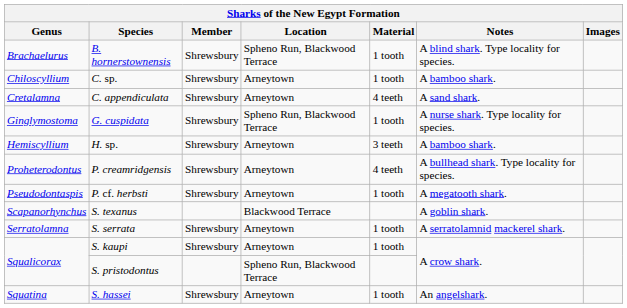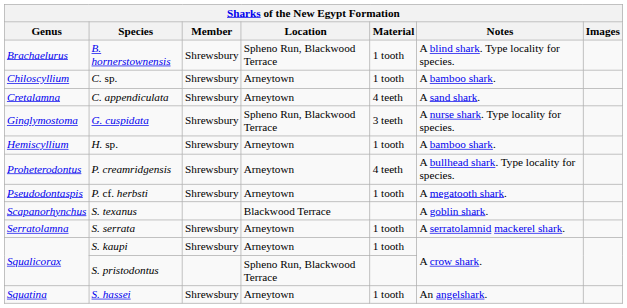G. cuspidata | Material: 1 tooth -> 3 teeth
H. sp. | Material: 3 teeth -> 1 tooth
